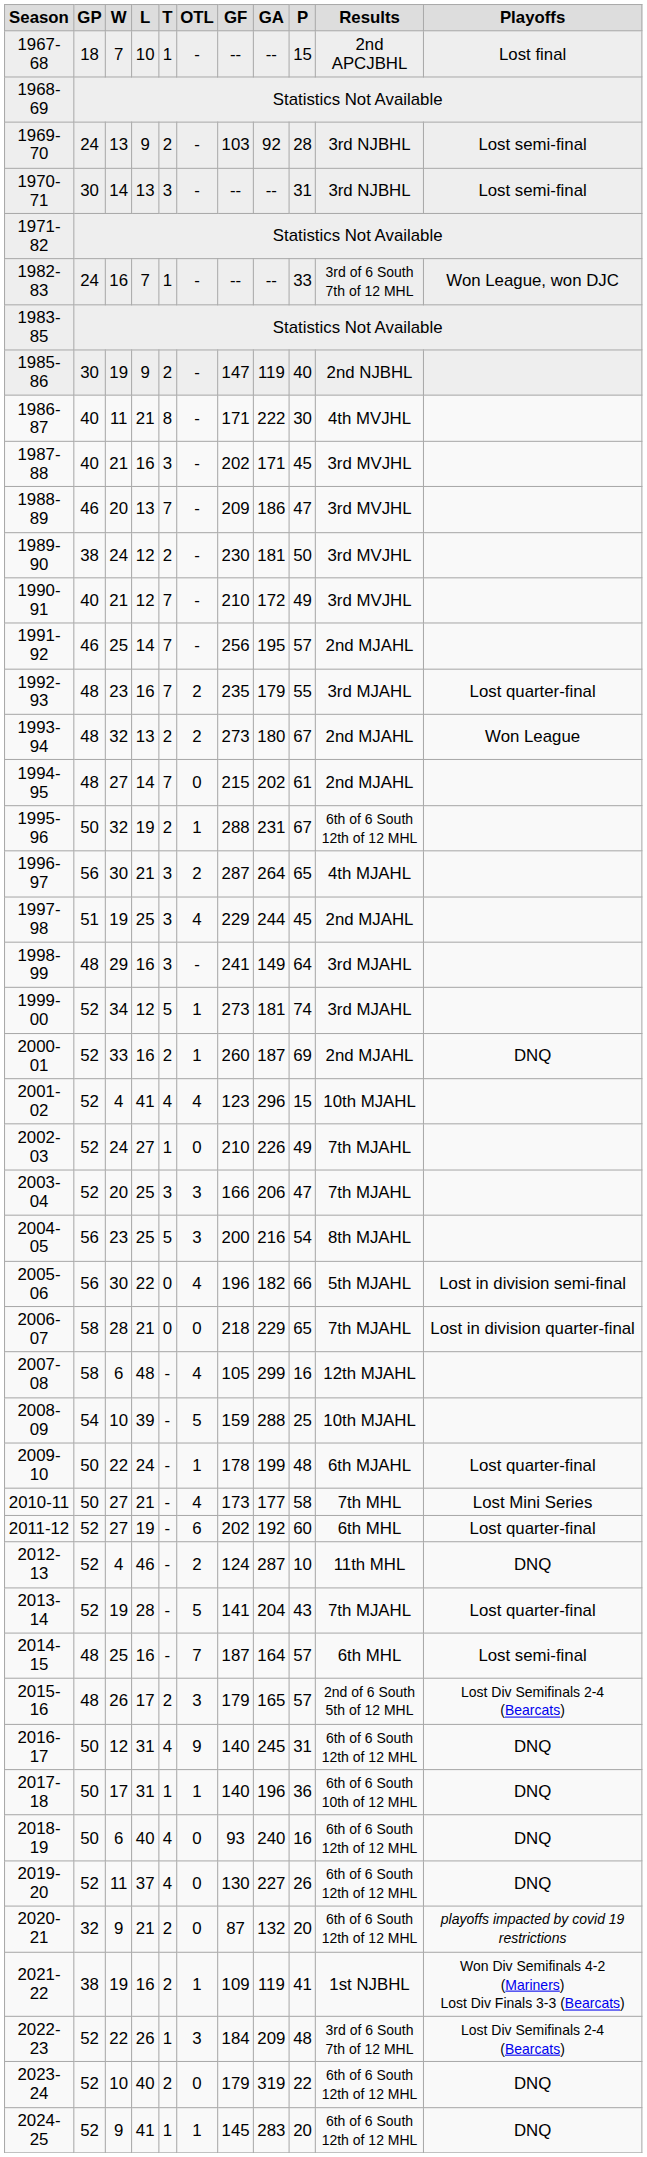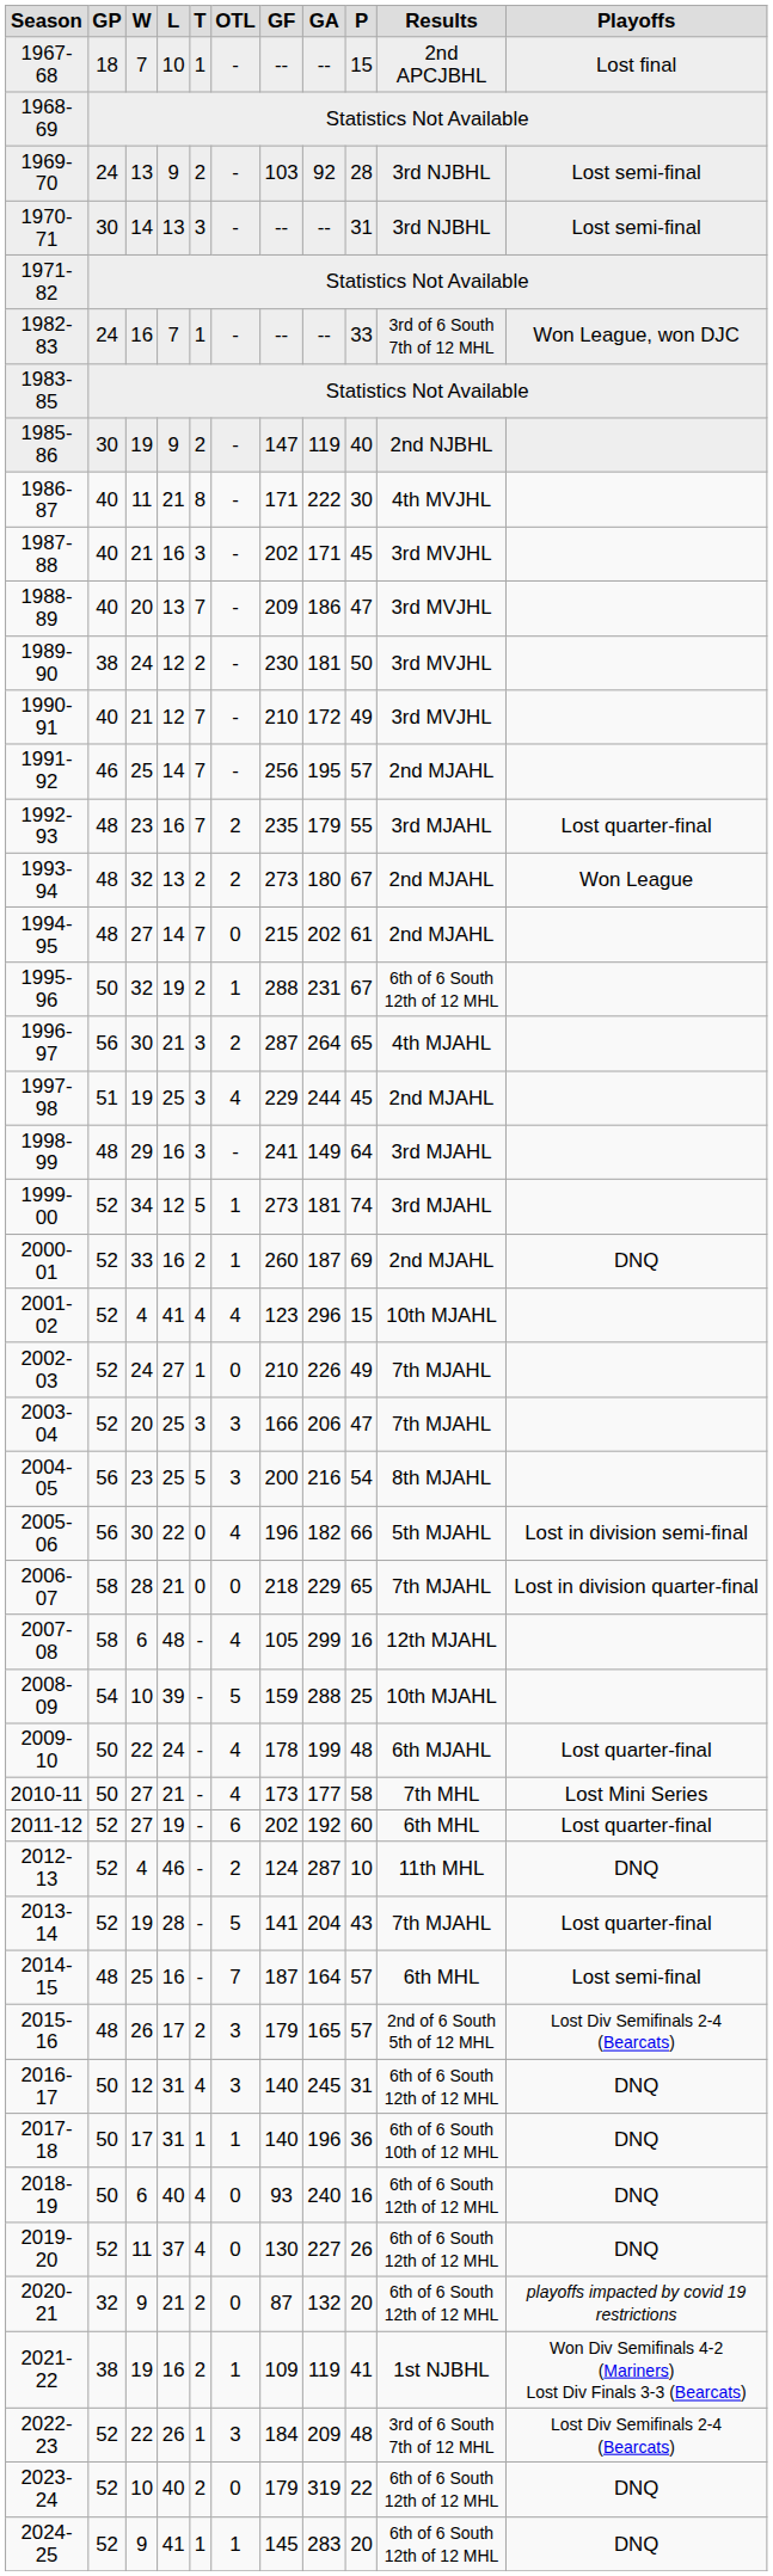1988-89 | GP: 46 -> 40
2009-10 | OTL: 1 -> 4
2016-17 | OTL: 9 -> 3
